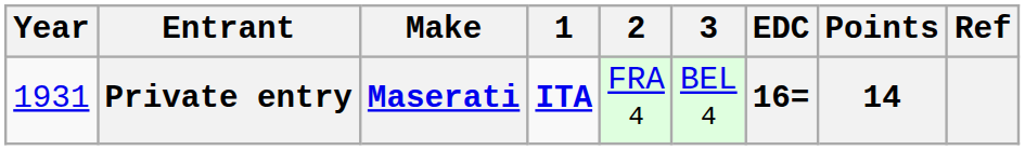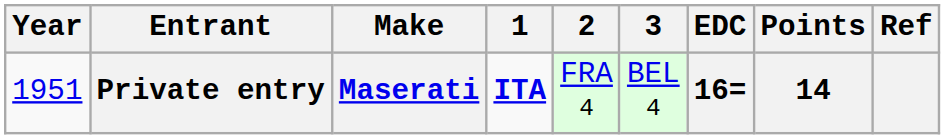Private entry | Year: 1931 -> 1951
